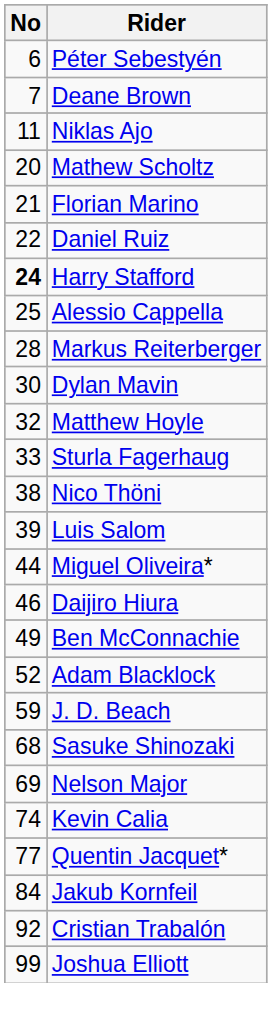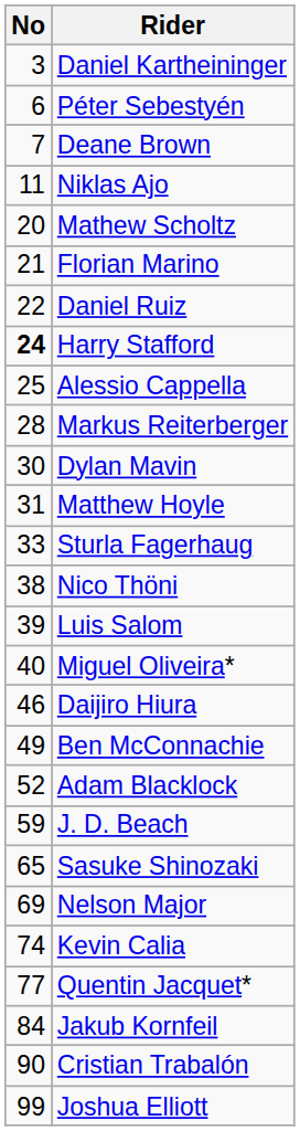+ row: 3 | Daniel Kartheininger
Matthew Hoyle | No: 32 -> 31
Miguel Oliveira* | No: 44 -> 40
Sasuke Shinozaki | No: 68 -> 65
Cristian Trabalón | No: 92 -> 90
